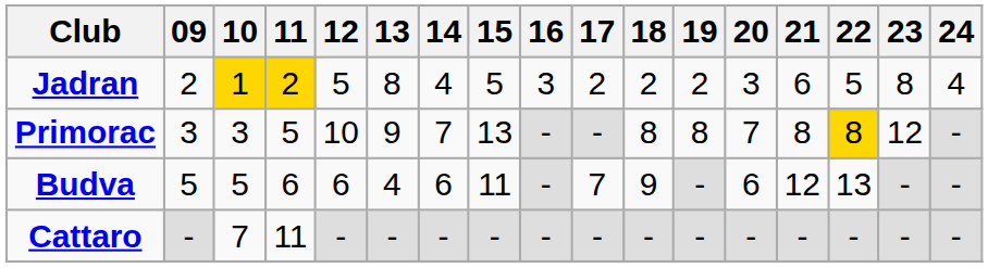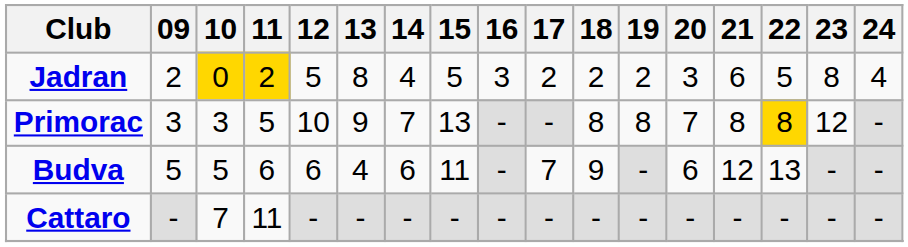Jadran | 10: 1 -> 0
